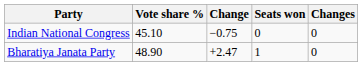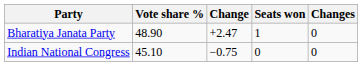rows swapped: Bharatiya Janata Party <-> Indian National Congress
